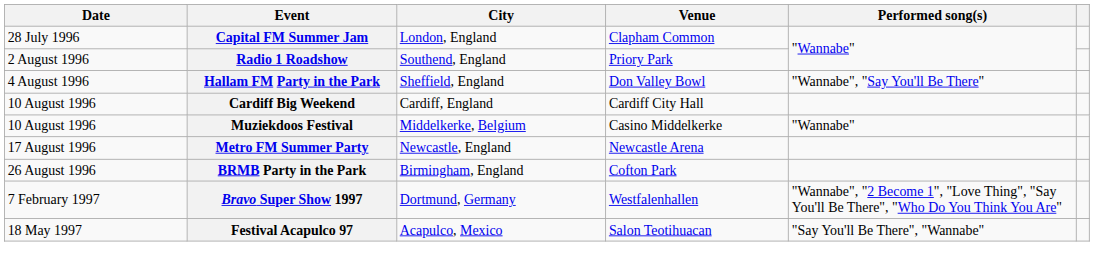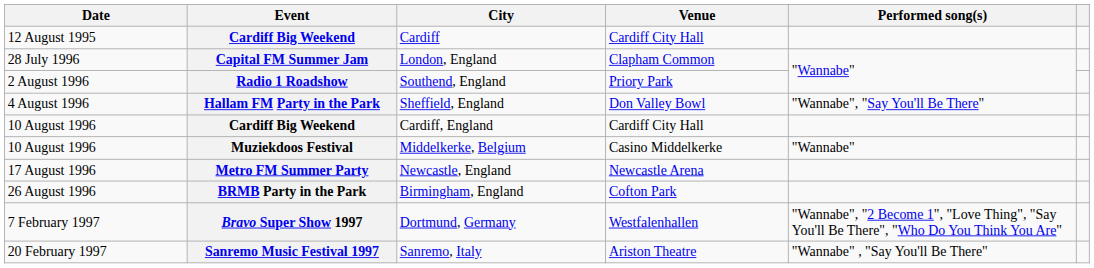+ row: 12 August 1995 | Cardiff Big Weekend | Cardiff | Cardiff City Hall
+ row: 20 February 1997 | Sanremo Music Festival 1997 | Sanremo, Italy | Ariston Theatre | "Wannabe" , "Say You'll Be There"
- row: 18 May 1997 | Festival Acapulco 97 | Acapulco, Mexico | Salon Teotihuacan | "Say You'll Be There", "Wannabe"
